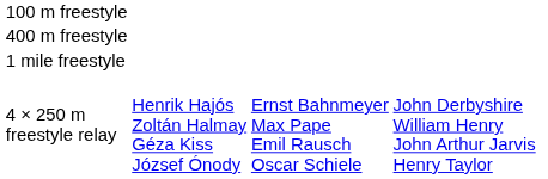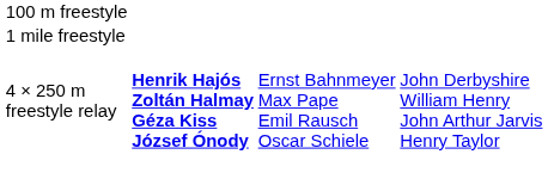- row: 400 m freestyle
4 × 250 m freestyle relay | column 2: normal -> bold
